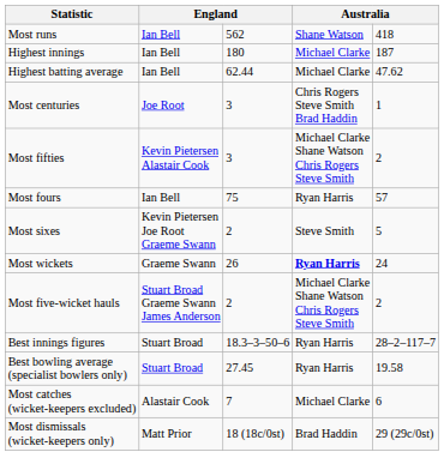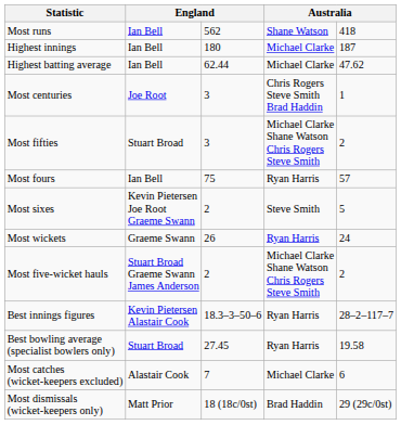Most fifties | column 2: Kevin Pietersen Alastair Cook -> Stuart Broad
Most wickets | column 4: bold -> normal
Best innings figures | column 2: Stuart Broad -> Kevin Pietersen Alastair Cook
